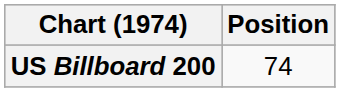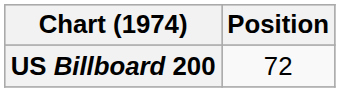US Billboard 200 | Position: 74 -> 72
